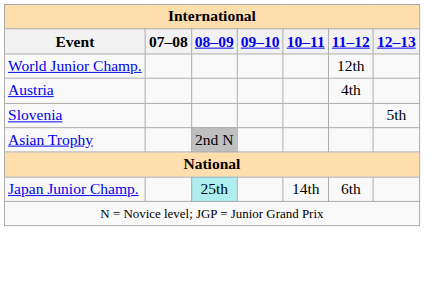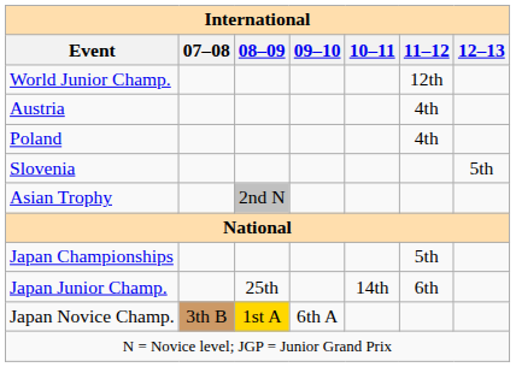+ row: Poland | 4th
+ row: Japan Championships | 5th
Japan Junior Champ. | 08–09: paleturquoise background -> no background
+ row: Japan Novice Champ. | 3th B | 1st A | 6th A
